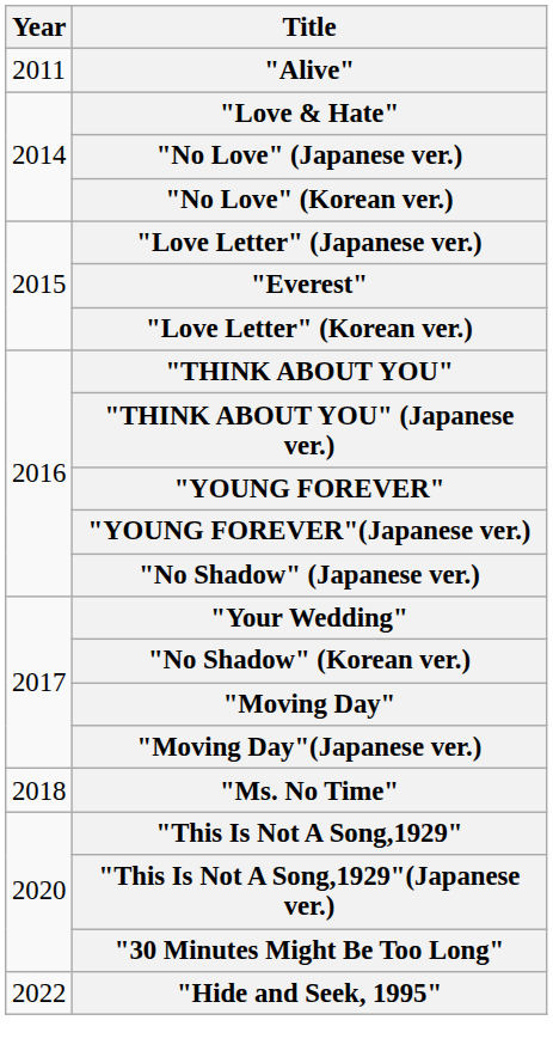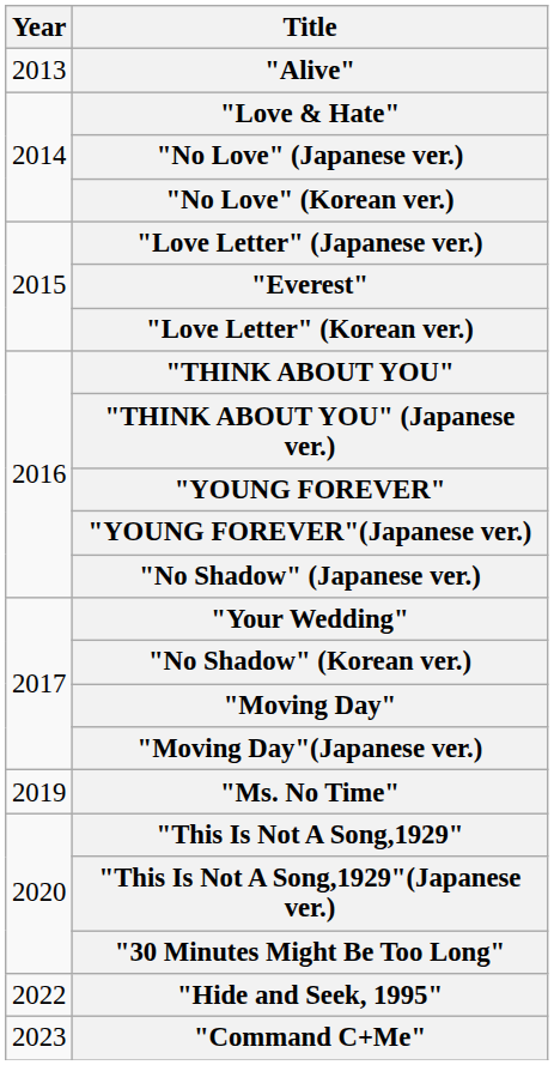"Alive" | Year: 2011 -> 2013
"Ms. No Time" | Year: 2018 -> 2019
+ row: 2023 | "Command C+Me"
